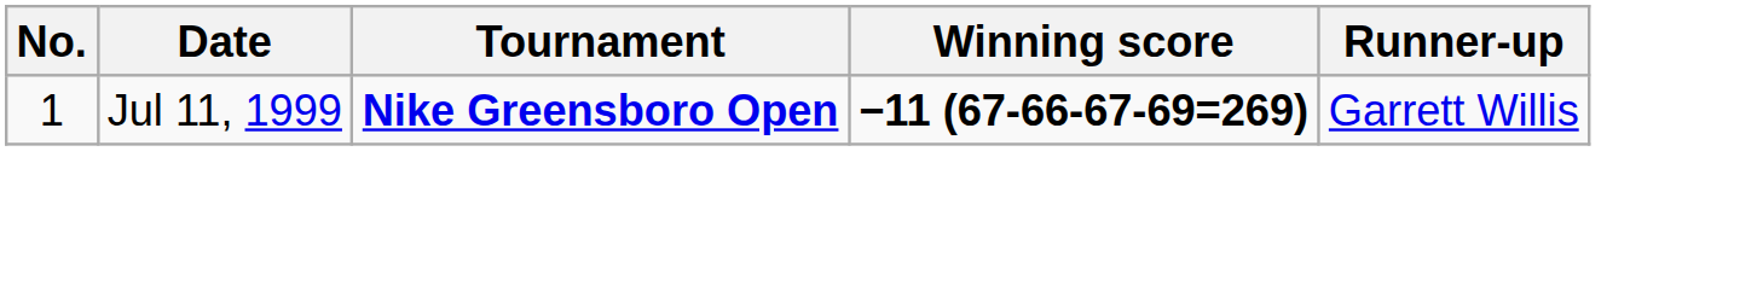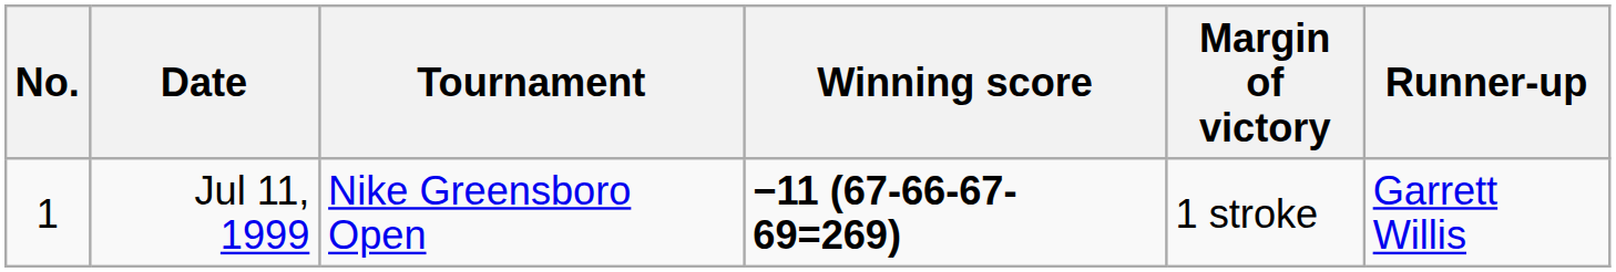+ column: Margin of victory | 1 stroke
Jul 11, 1999 | Tournament: bold -> normal
